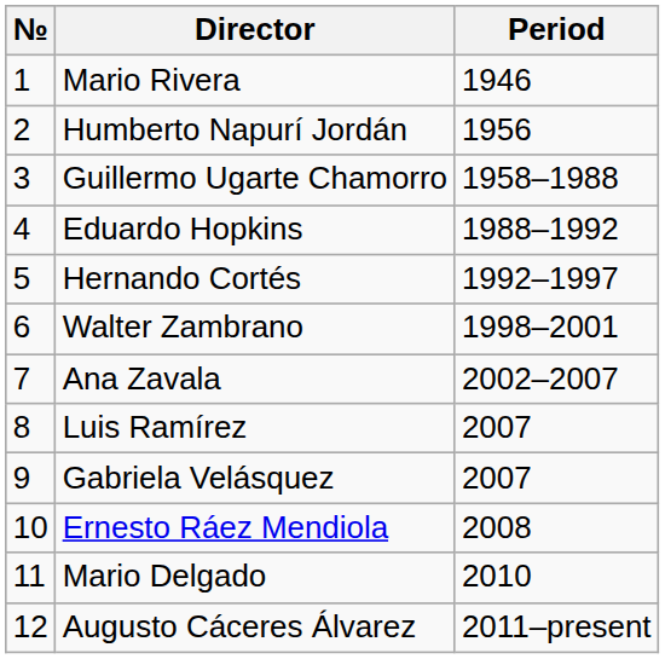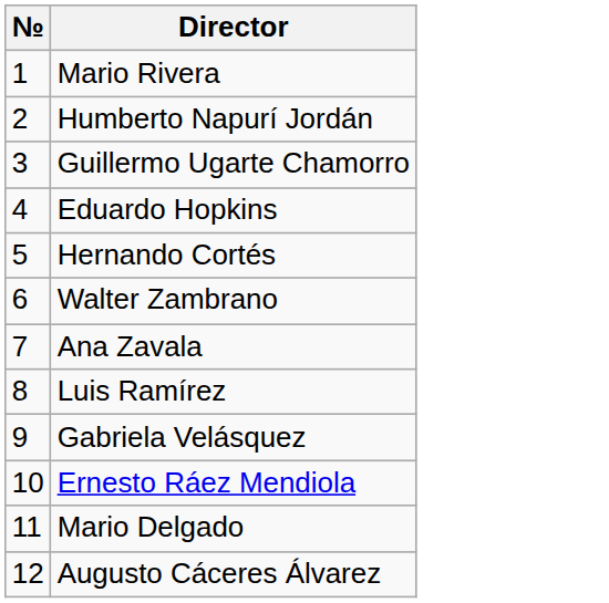- column: Period | 1946 | 1956 | 1958–1988 | 1988–1992 | 1992–1997 | 1998–2001 | 2002–2007 | 2007 | 2007 | 2008 | 2010 | 2011–present
